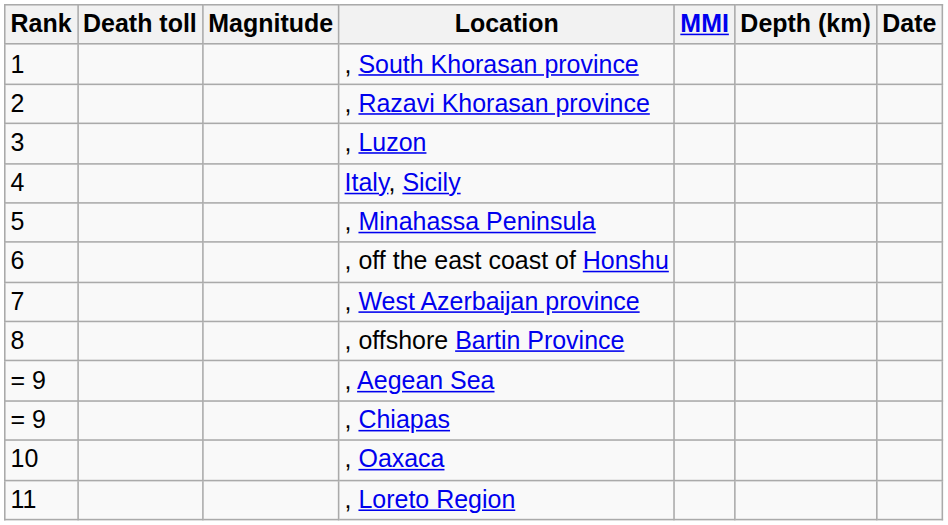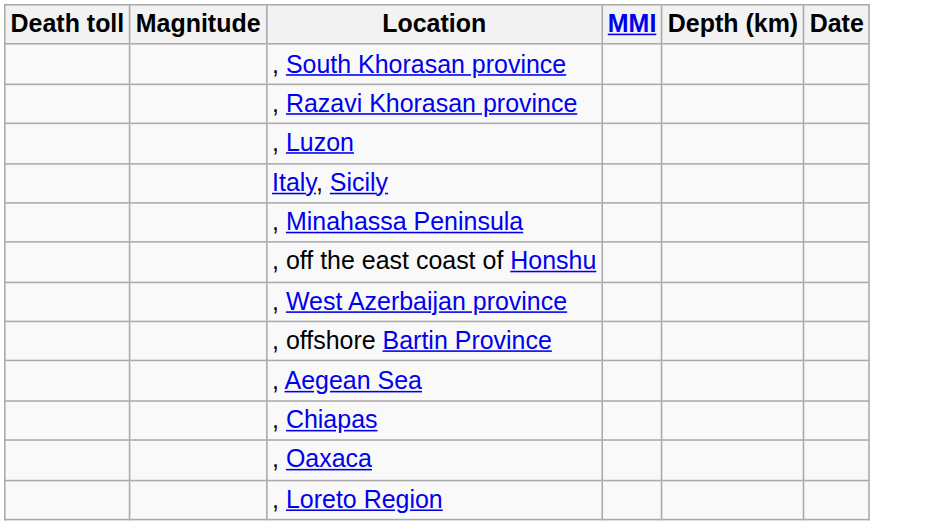- column: Rank | 1 | 2 | 3 | 4 | 5 | 6 | 7 | 8 | = 9 | = 9 | 10 | 11
